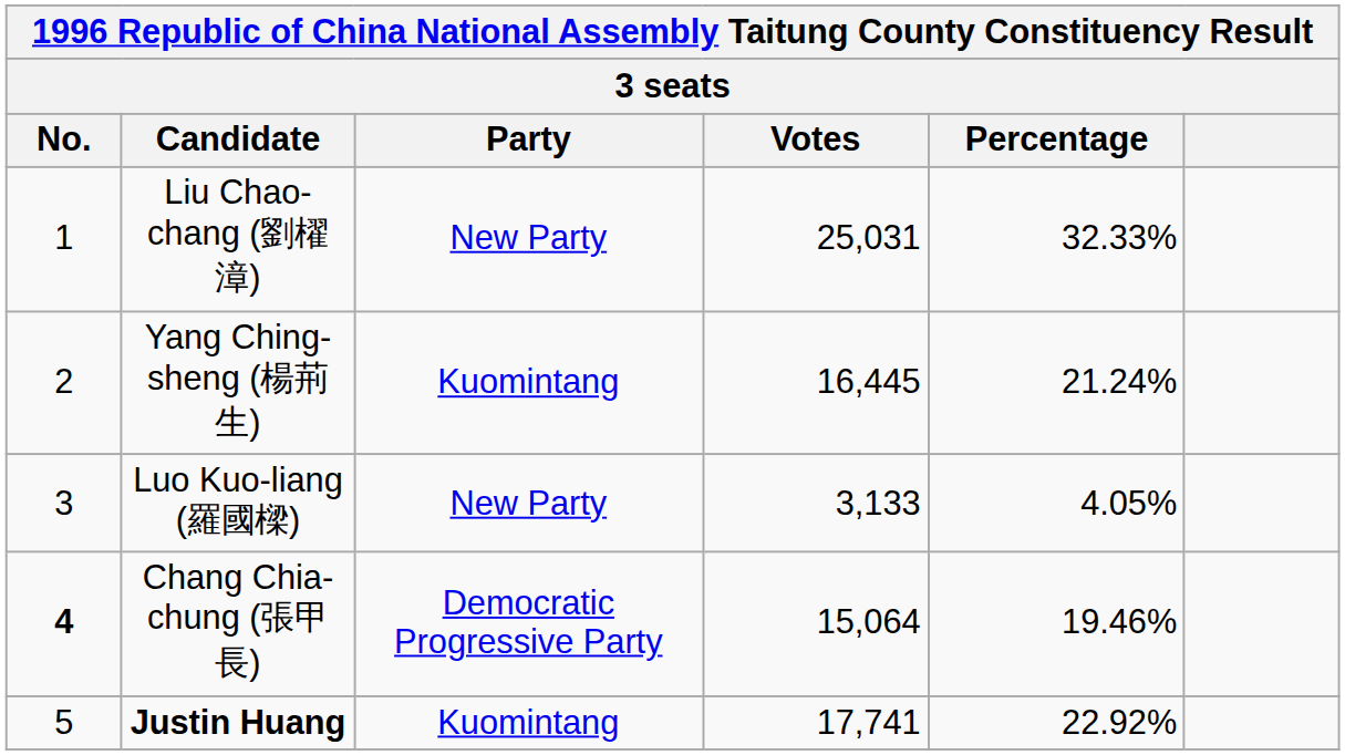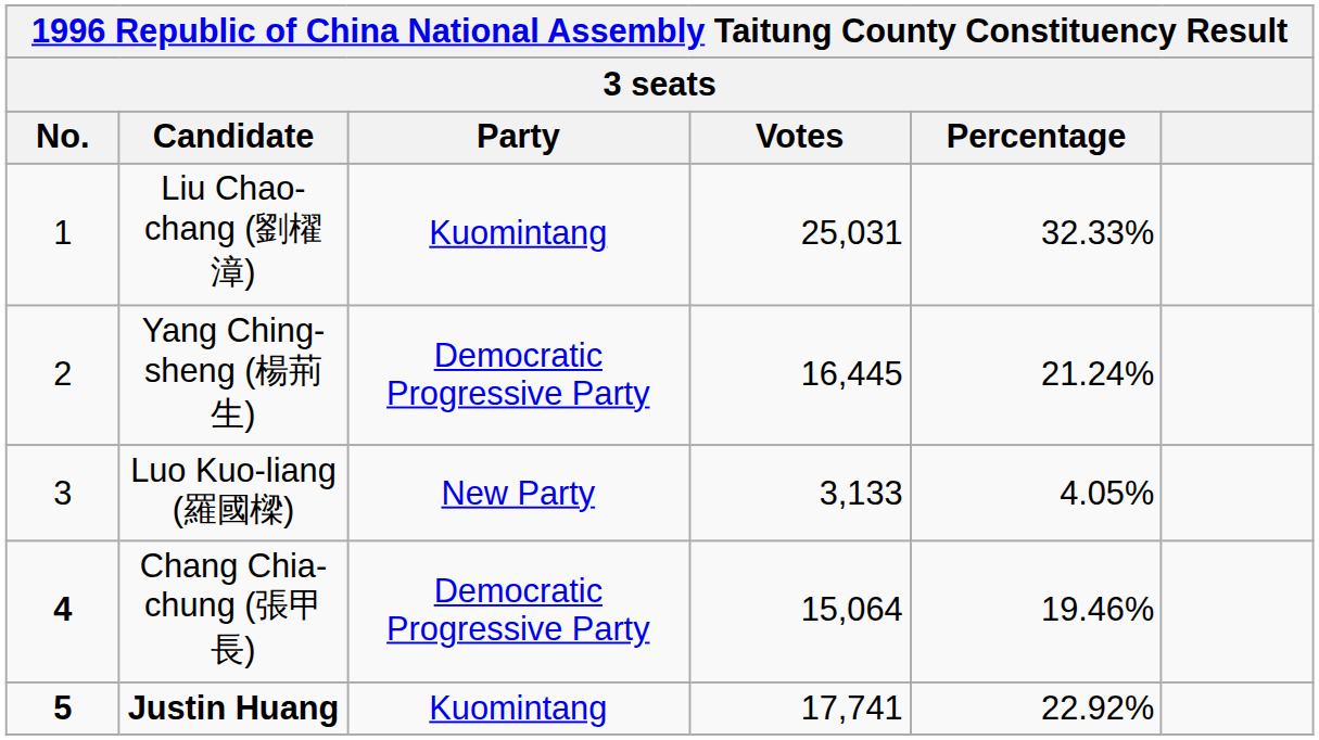Liu Chao-chang (劉櫂漳) | Party: New Party -> Kuomintang
Yang Ching-sheng (楊荊生) | Party: Kuomintang -> Democratic Progressive Party
Justin Huang | No.: normal -> bold
